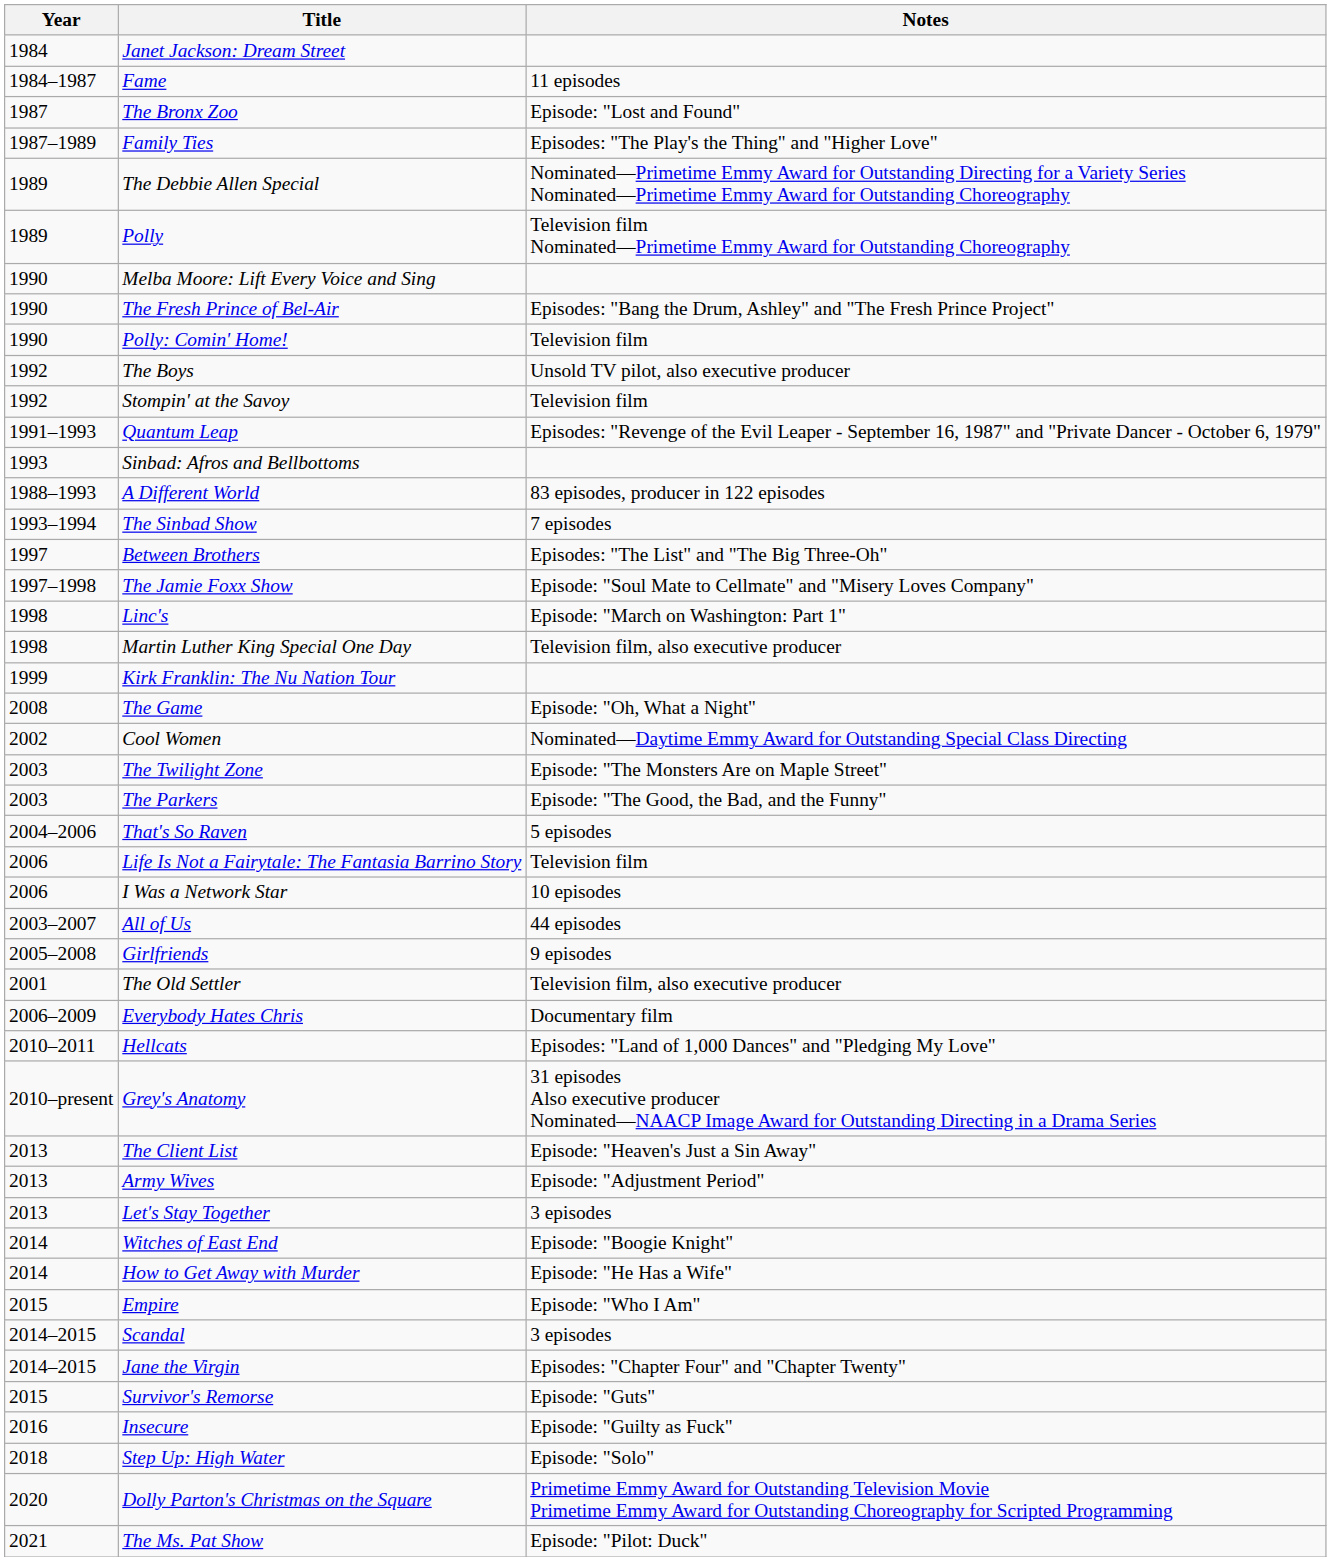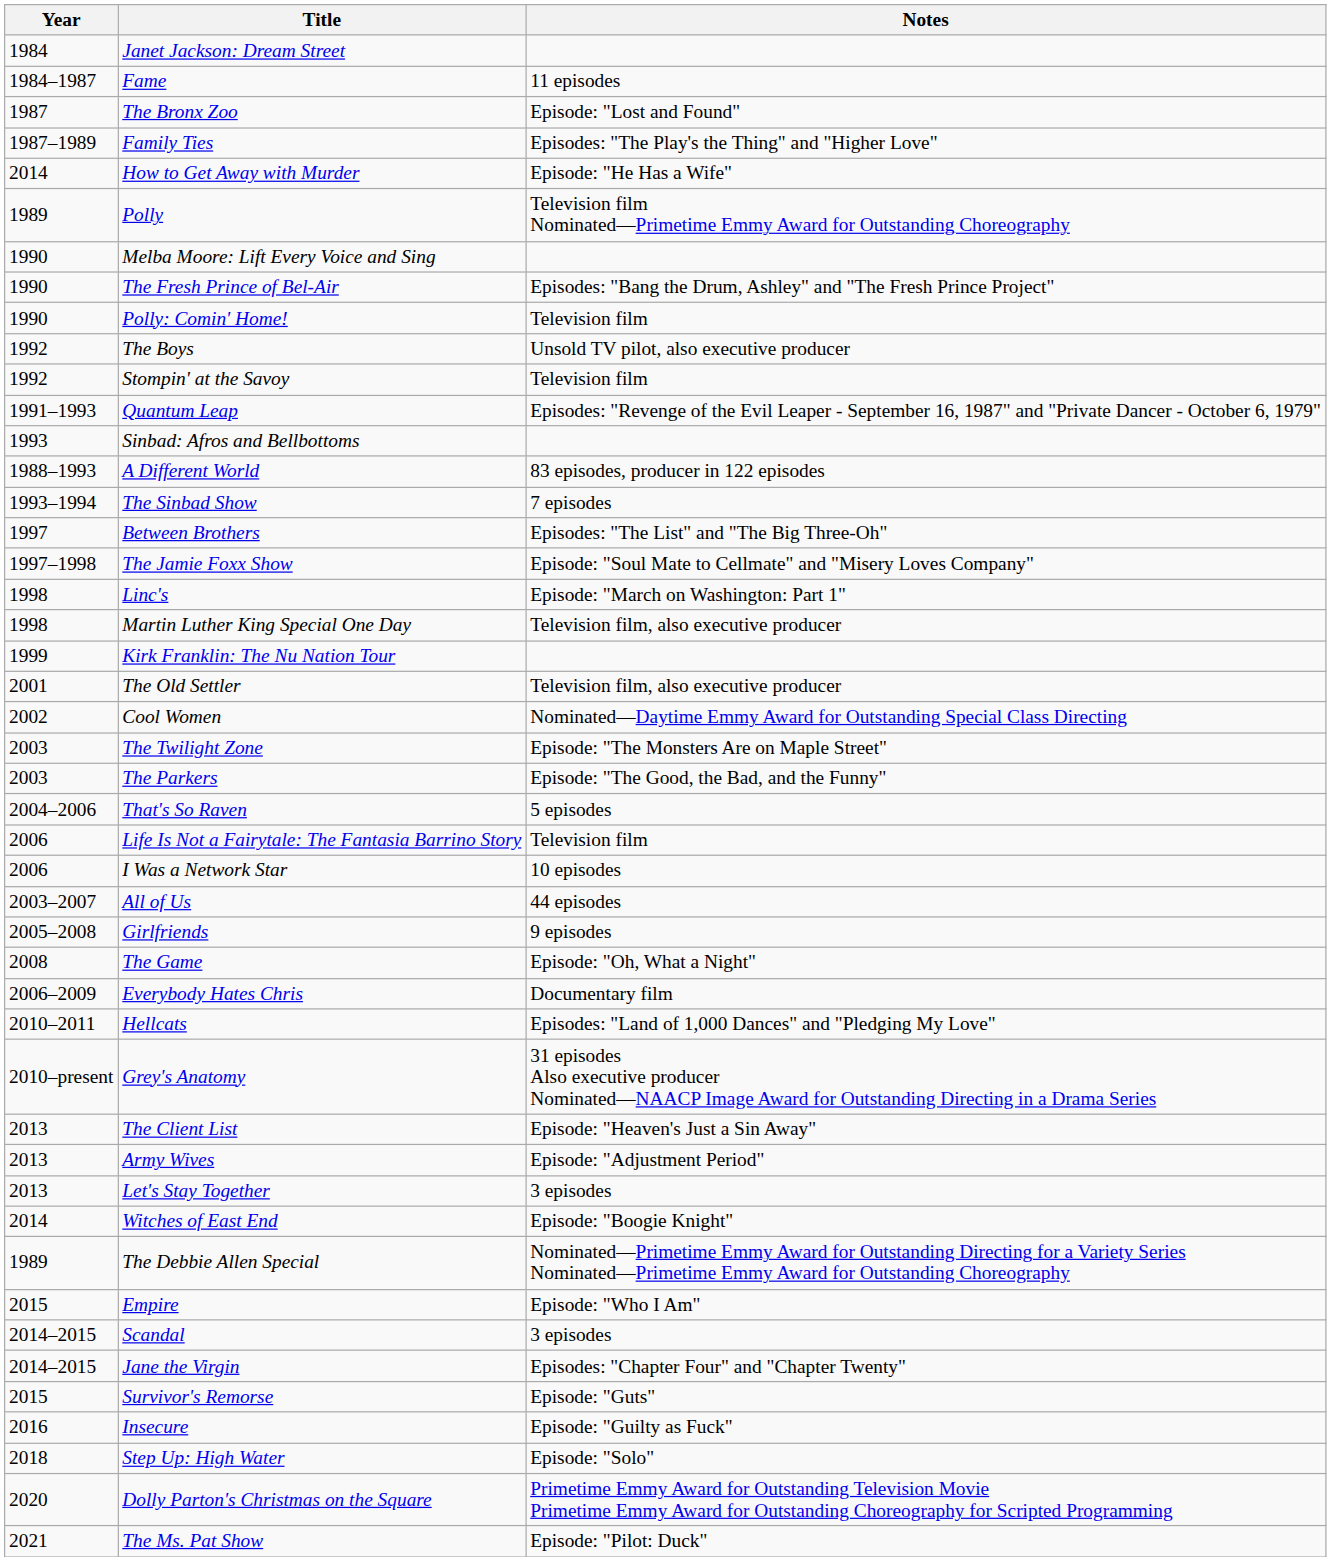rows swapped: The Debbie Allen Special <-> How to Get Away with Murder
rows swapped: The Old Settler <-> The Game
